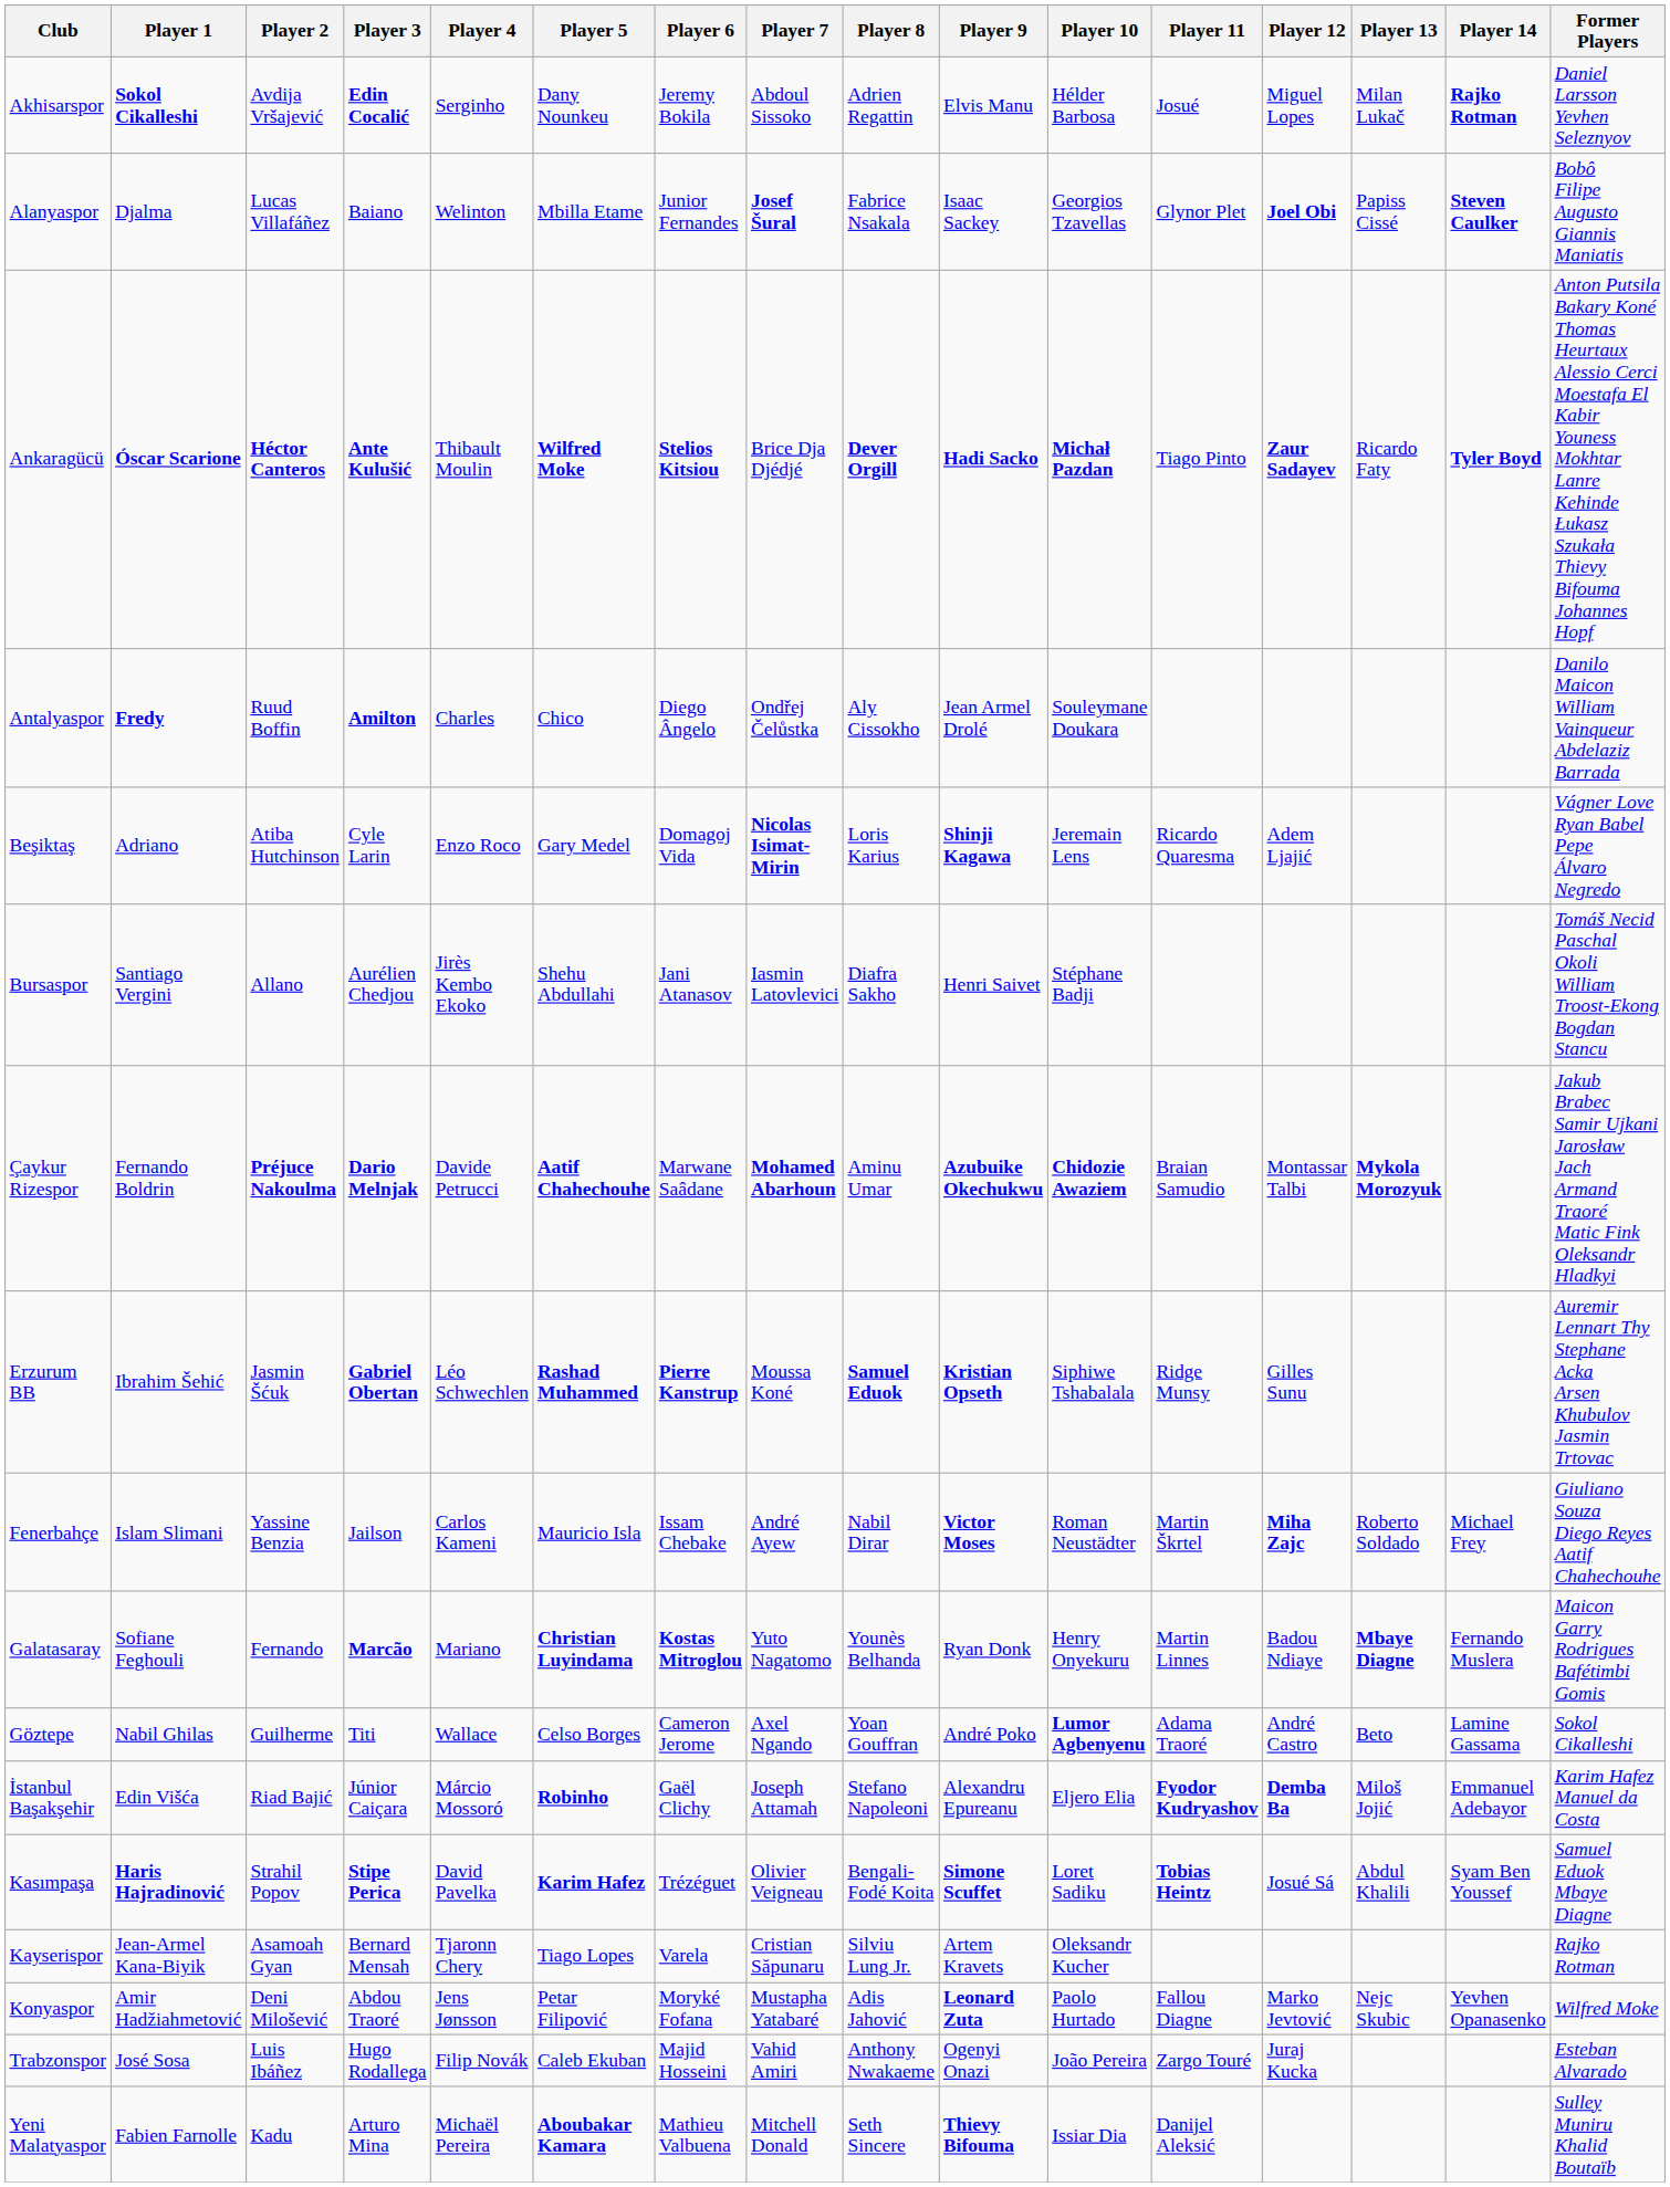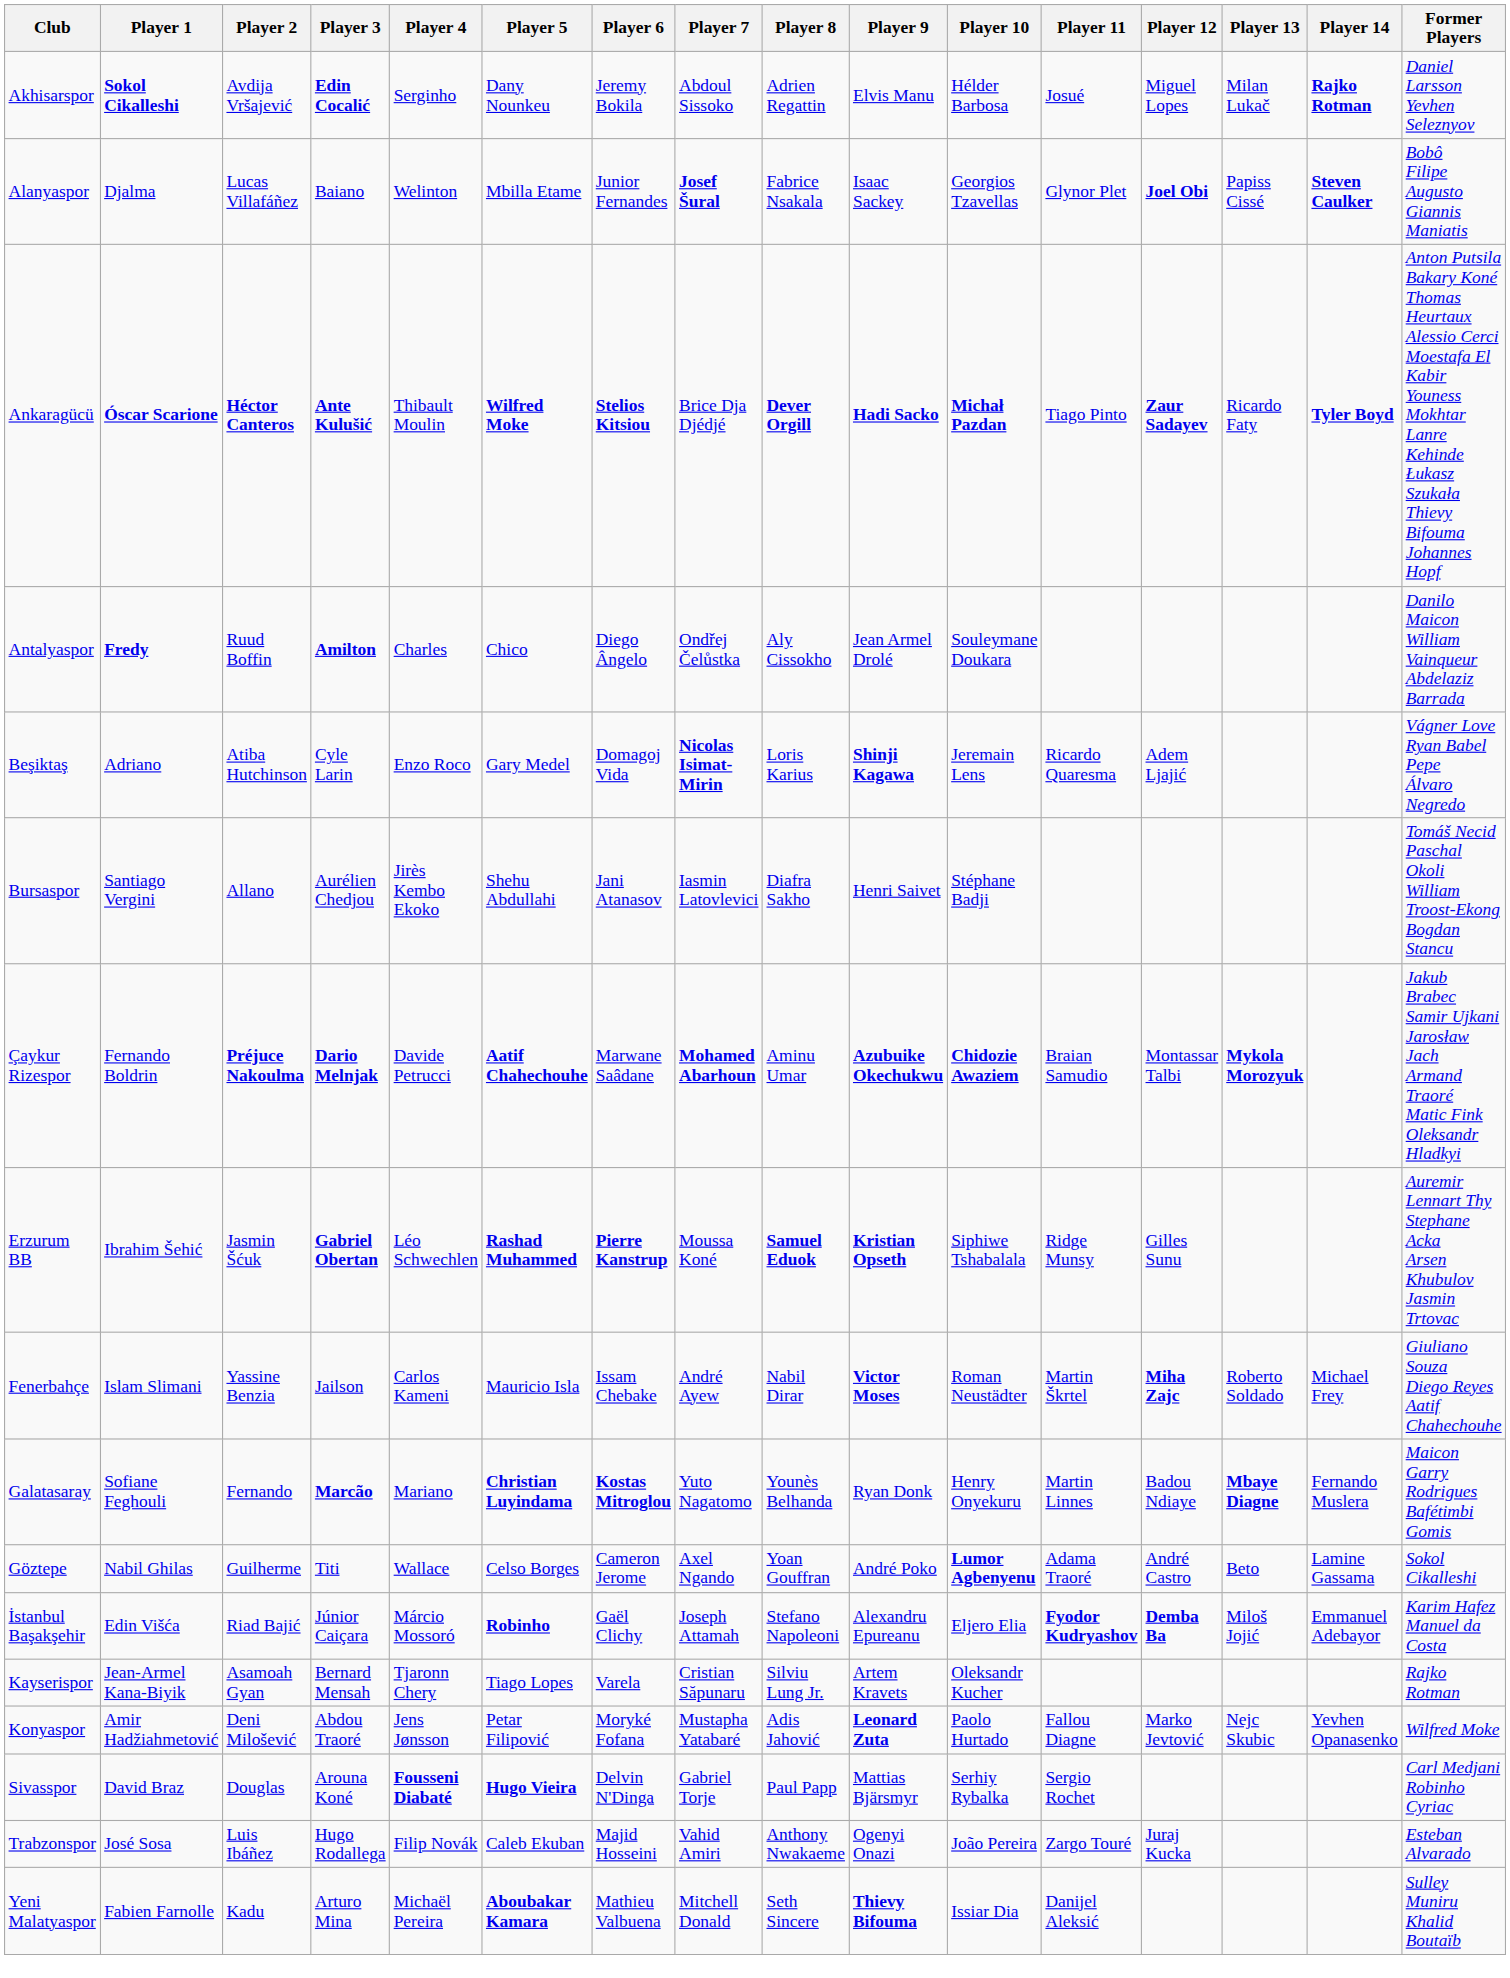- row: Kasımpaşa | Haris Hajradinović | Strahil Popov | Stipe Perica | David Pavelka | Karim Hafez | Trézéguet | Olivier Veigneau | Bengali-Fodé Koita | Simone Scuffet | Loret Sadiku | Tobias Heintz | Josué Sá | Abdul Khalili | Syam Ben Youssef | Samuel Eduok Mbaye Diagne
+ row: Sivasspor | David Braz | Douglas | Arouna Koné | Fousseni Diabaté | Hugo Vieira | Delvin N'Dinga | Gabriel Torje | Paul Papp | Mattias Bjärsmyr | Serhiy Rybalka | Sergio Rochet | Carl Medjani Robinho Cyriac
